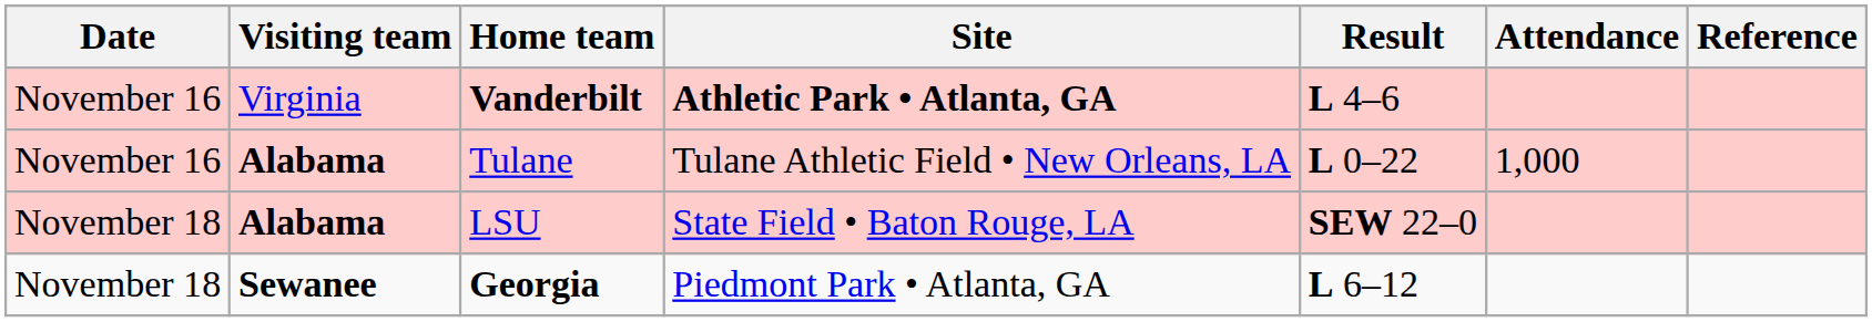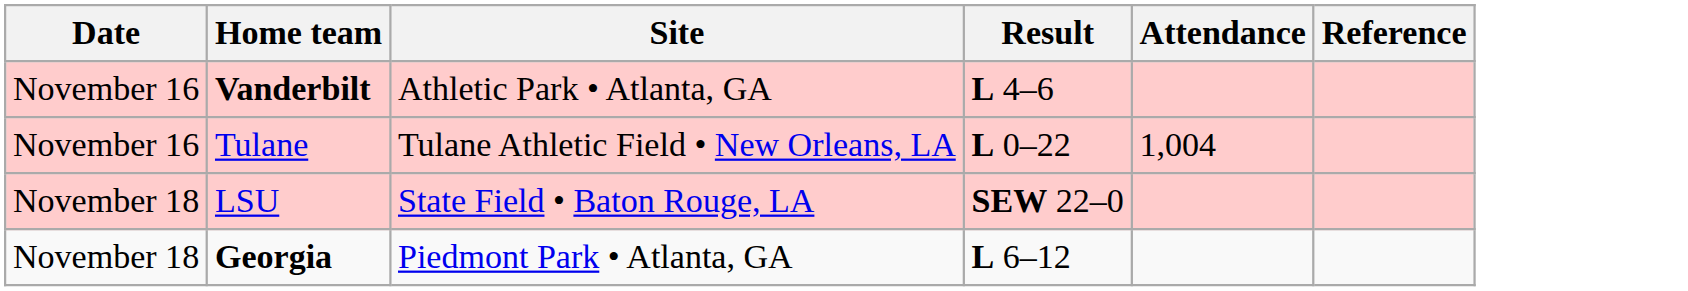- column: Visiting team | Virginia | Alabama | Alabama | Sewanee
Vanderbilt | Site: bold -> normal
Tulane | Attendance: 1,000 -> 1,004
